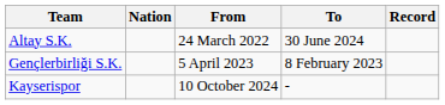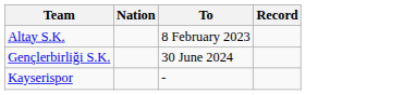- column: From | 24 March 2022 | 5 April 2023 | 10 October 2024
Altay S.K. | To: 30 June 2024 -> 8 February 2023
Gençlerbirliği S.K. | To: 8 February 2023 -> 30 June 2024
